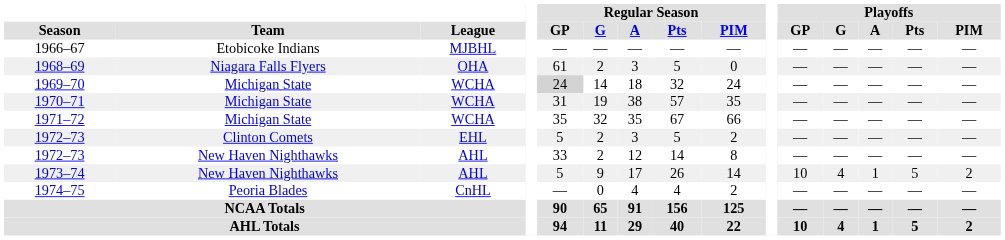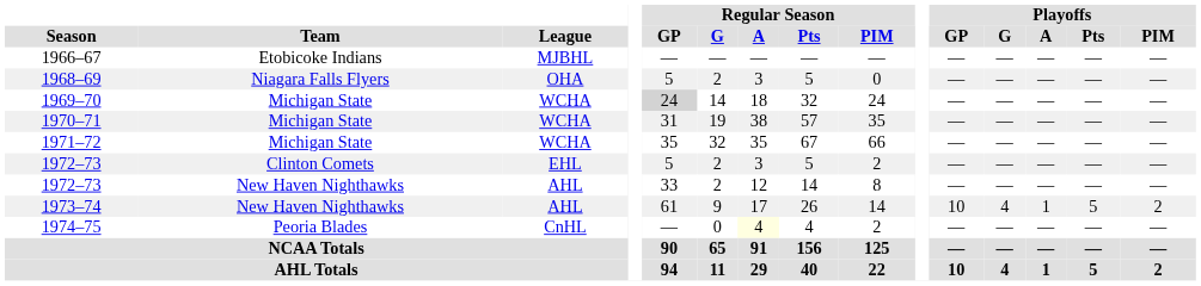1968–69 | Regular Season / GP: 61 -> 5
1973–74 | Regular Season / GP: 5 -> 61
1974–75 | Regular Season / A: no background -> lightyellow background
